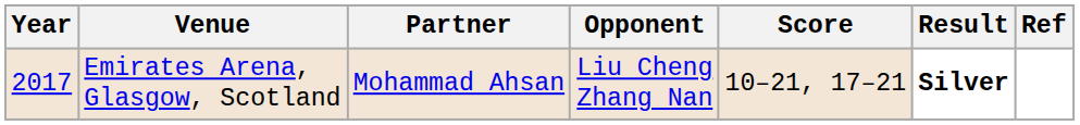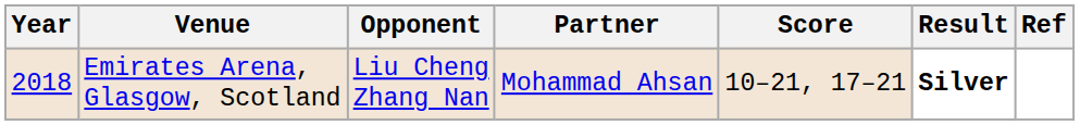columns swapped: Partner <-> Opponent
Emirates Arena, Glasgow, Scotland | Year: 2017 -> 2018
